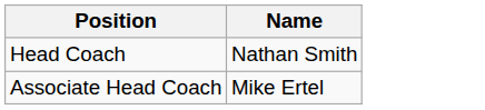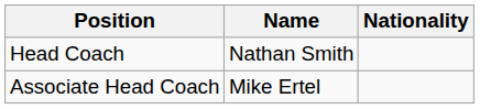+ column: Nationality
